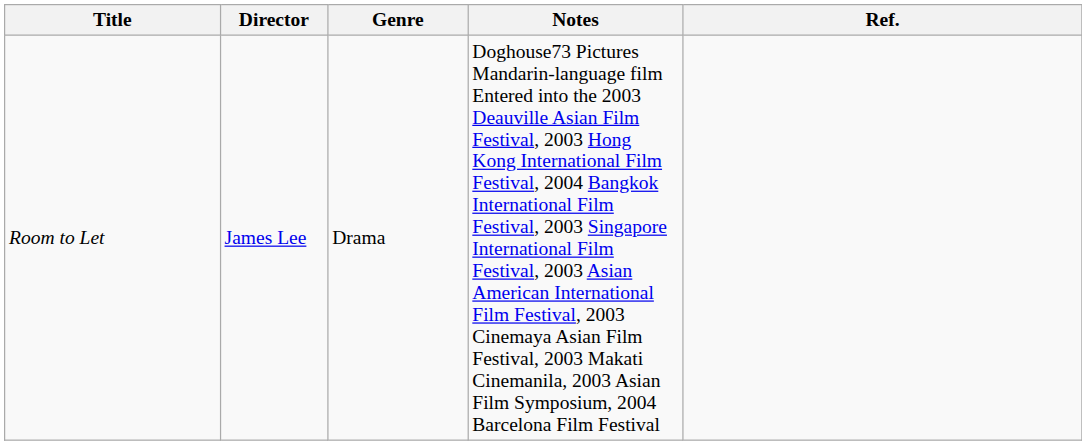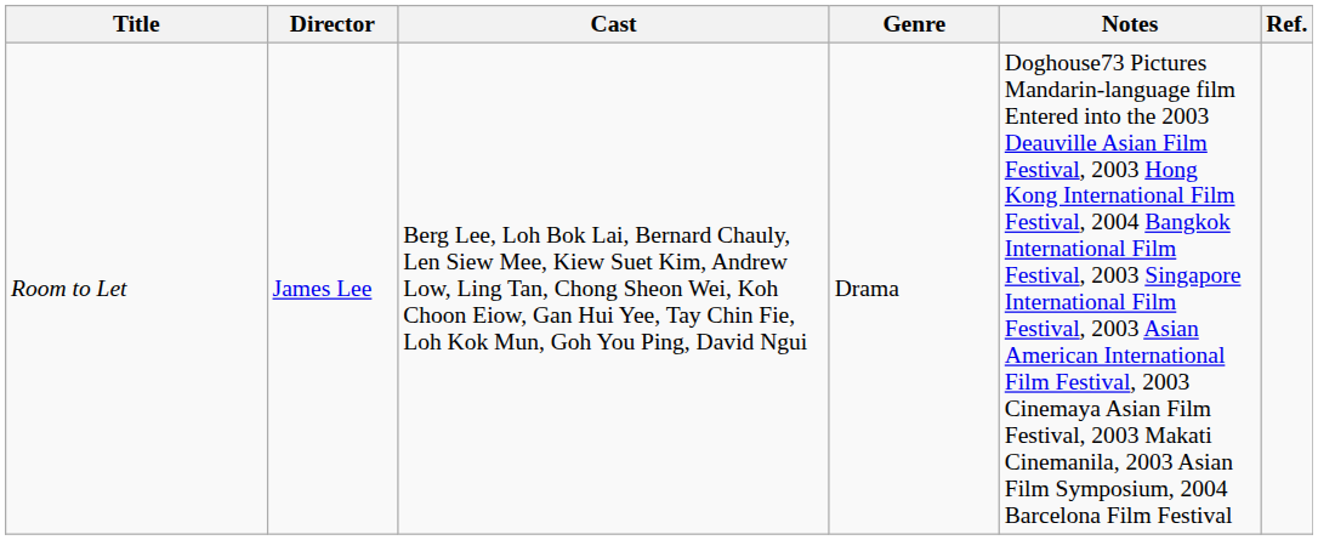+ column: Cast | Berg Lee, Loh Bok Lai, Bernard Chauly, Len Siew Mee, Kiew Suet Kim, Andrew Low, Ling Tan, Chong Sheon Wei, Koh Choon Eiow, Gan Hui Yee, Tay Chin Fie, Loh Kok Mun, Goh You Ping, David Ngui
